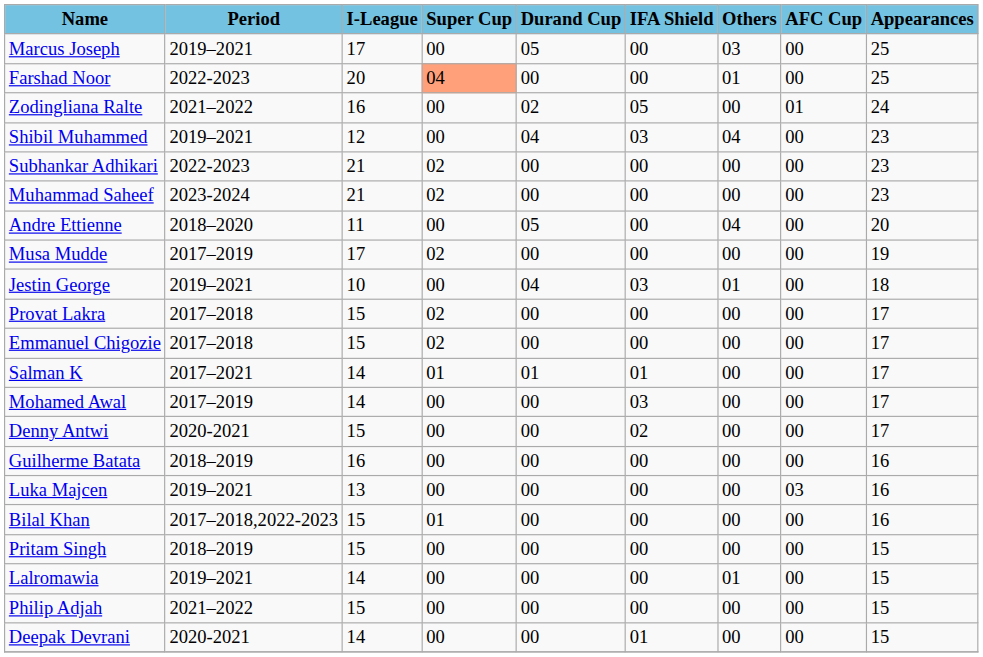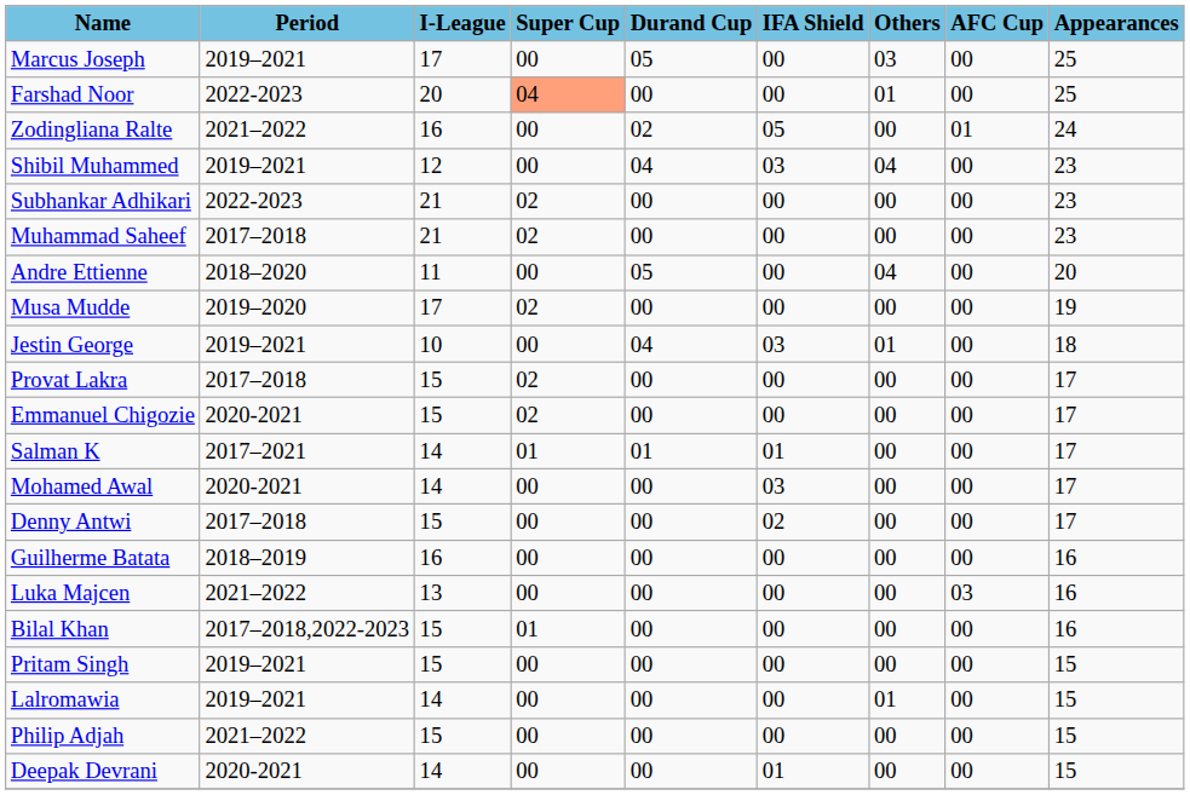Muhammad Saheef | Period: 2023-2024 -> 2017–2018
Musa Mudde | Period: 2017–2019 -> 2019–2020
Emmanuel Chigozie | Period: 2017–2018 -> 2020-2021
Mohamed Awal | Period: 2017–2019 -> 2020-2021
Denny Antwi | Period: 2020-2021 -> 2017–2018
Luka Majcen | Period: 2019–2021 -> 2021–2022
Pritam Singh | Period: 2018–2019 -> 2019–2021
